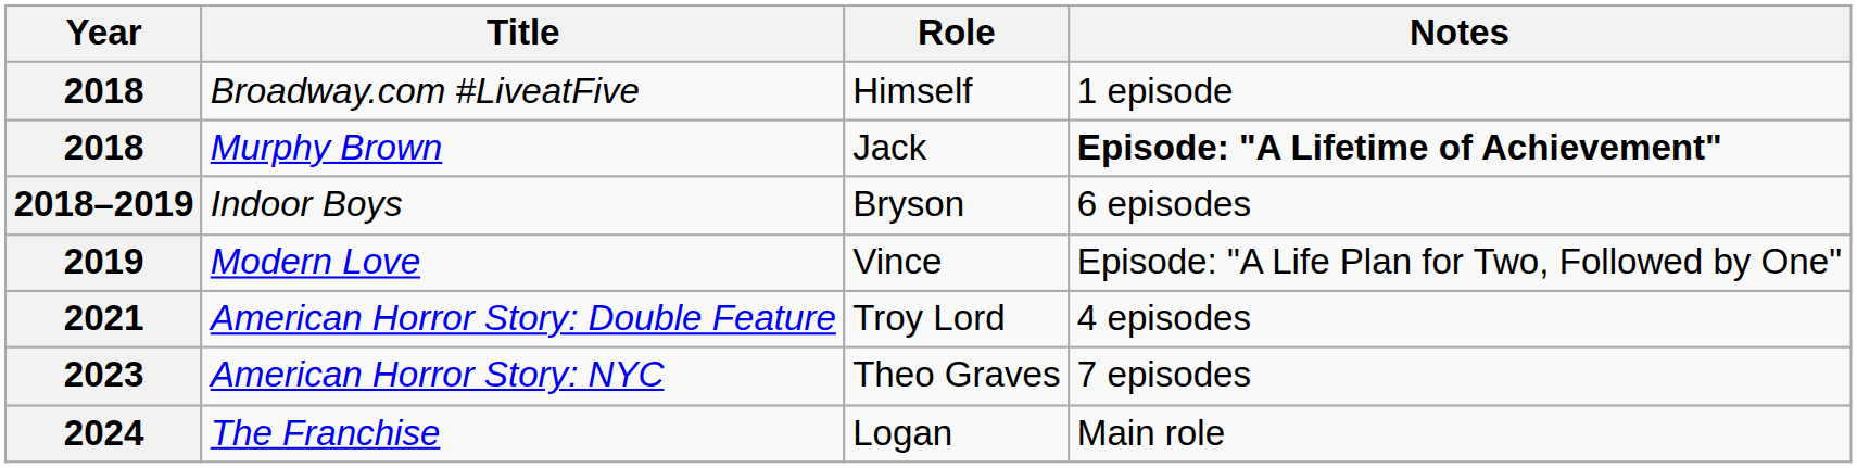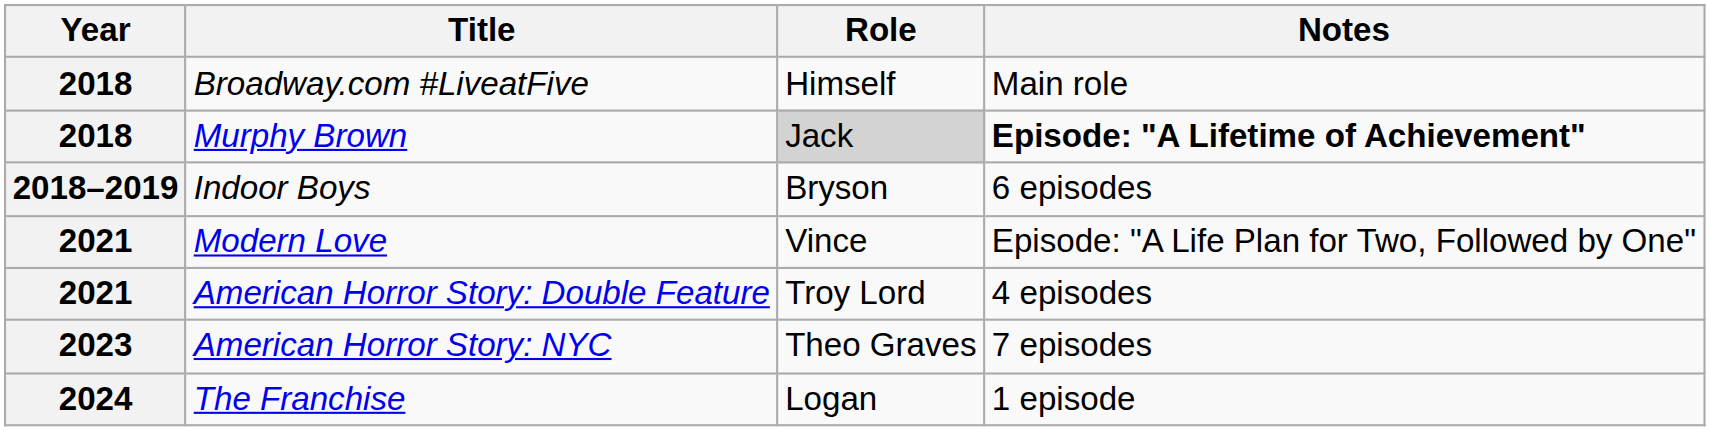Broadway.com #LiveatFive | Notes: 1 episode -> Main role
Murphy Brown | Role: no background -> lightgrey background
Modern Love | Year: 2019 -> 2021
The Franchise | Notes: Main role -> 1 episode
